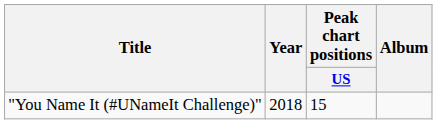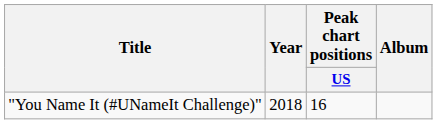"You Name It (#UNameIt Challenge)" | Peak chart positions / US: 15 -> 16
